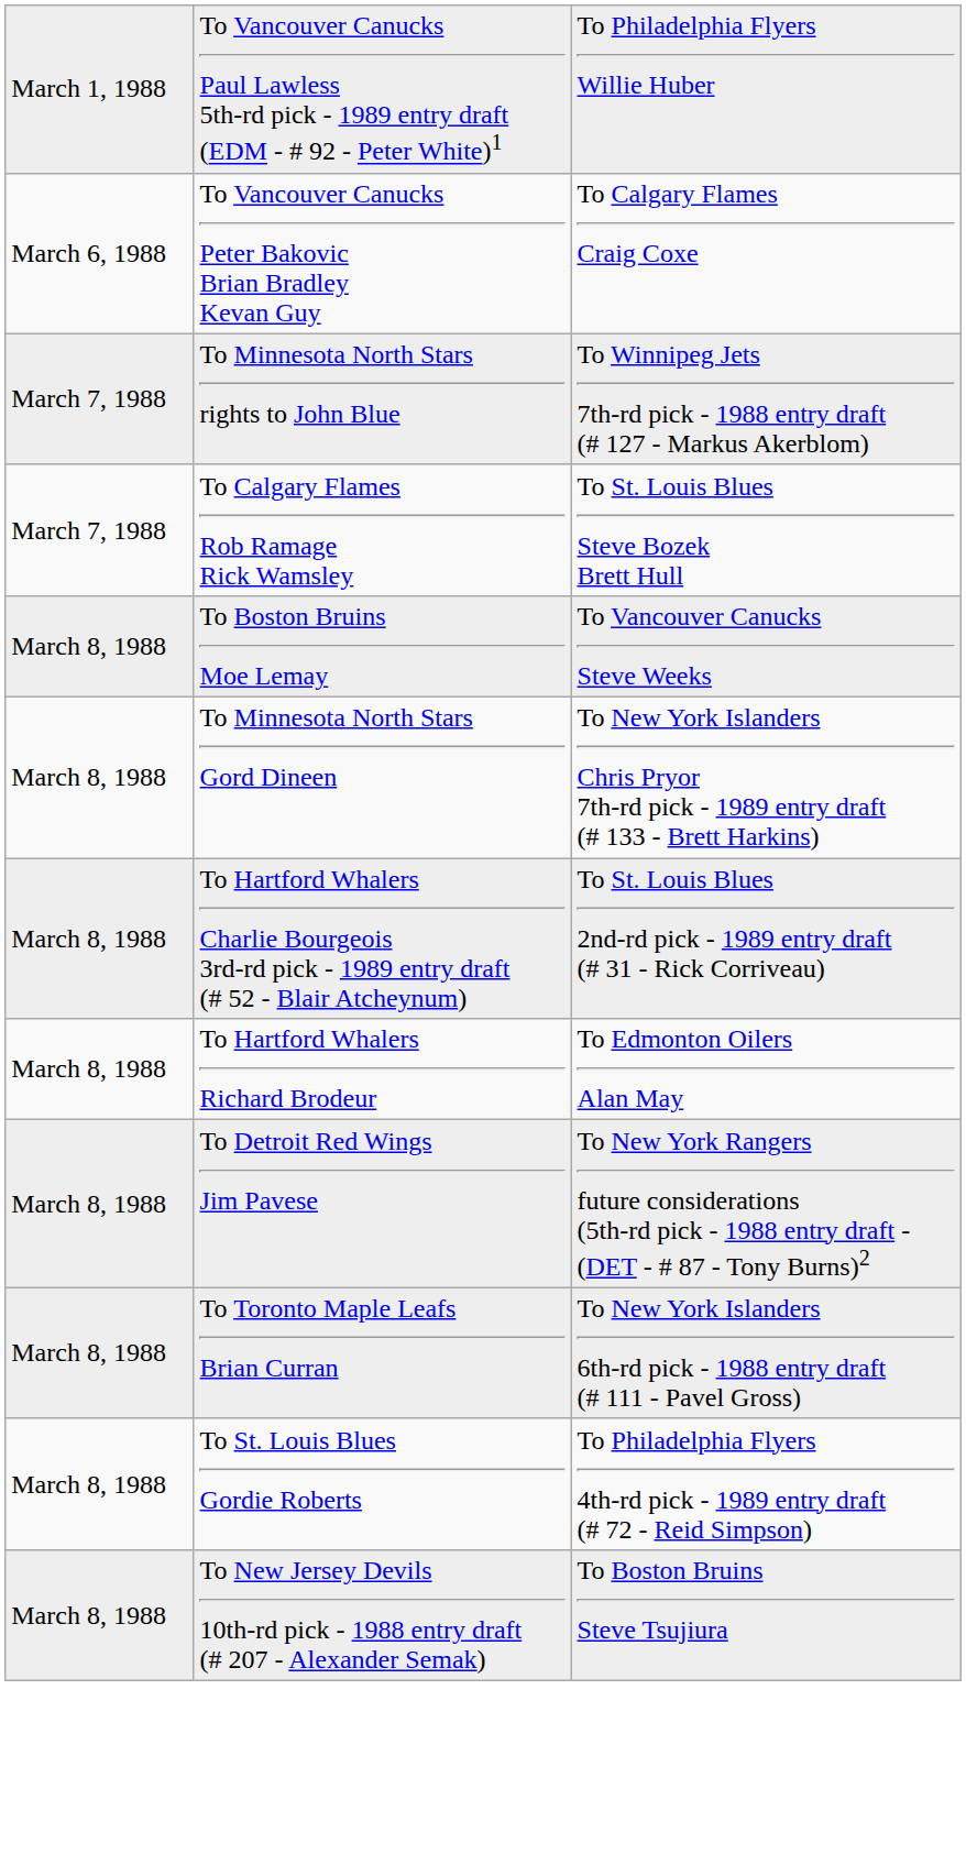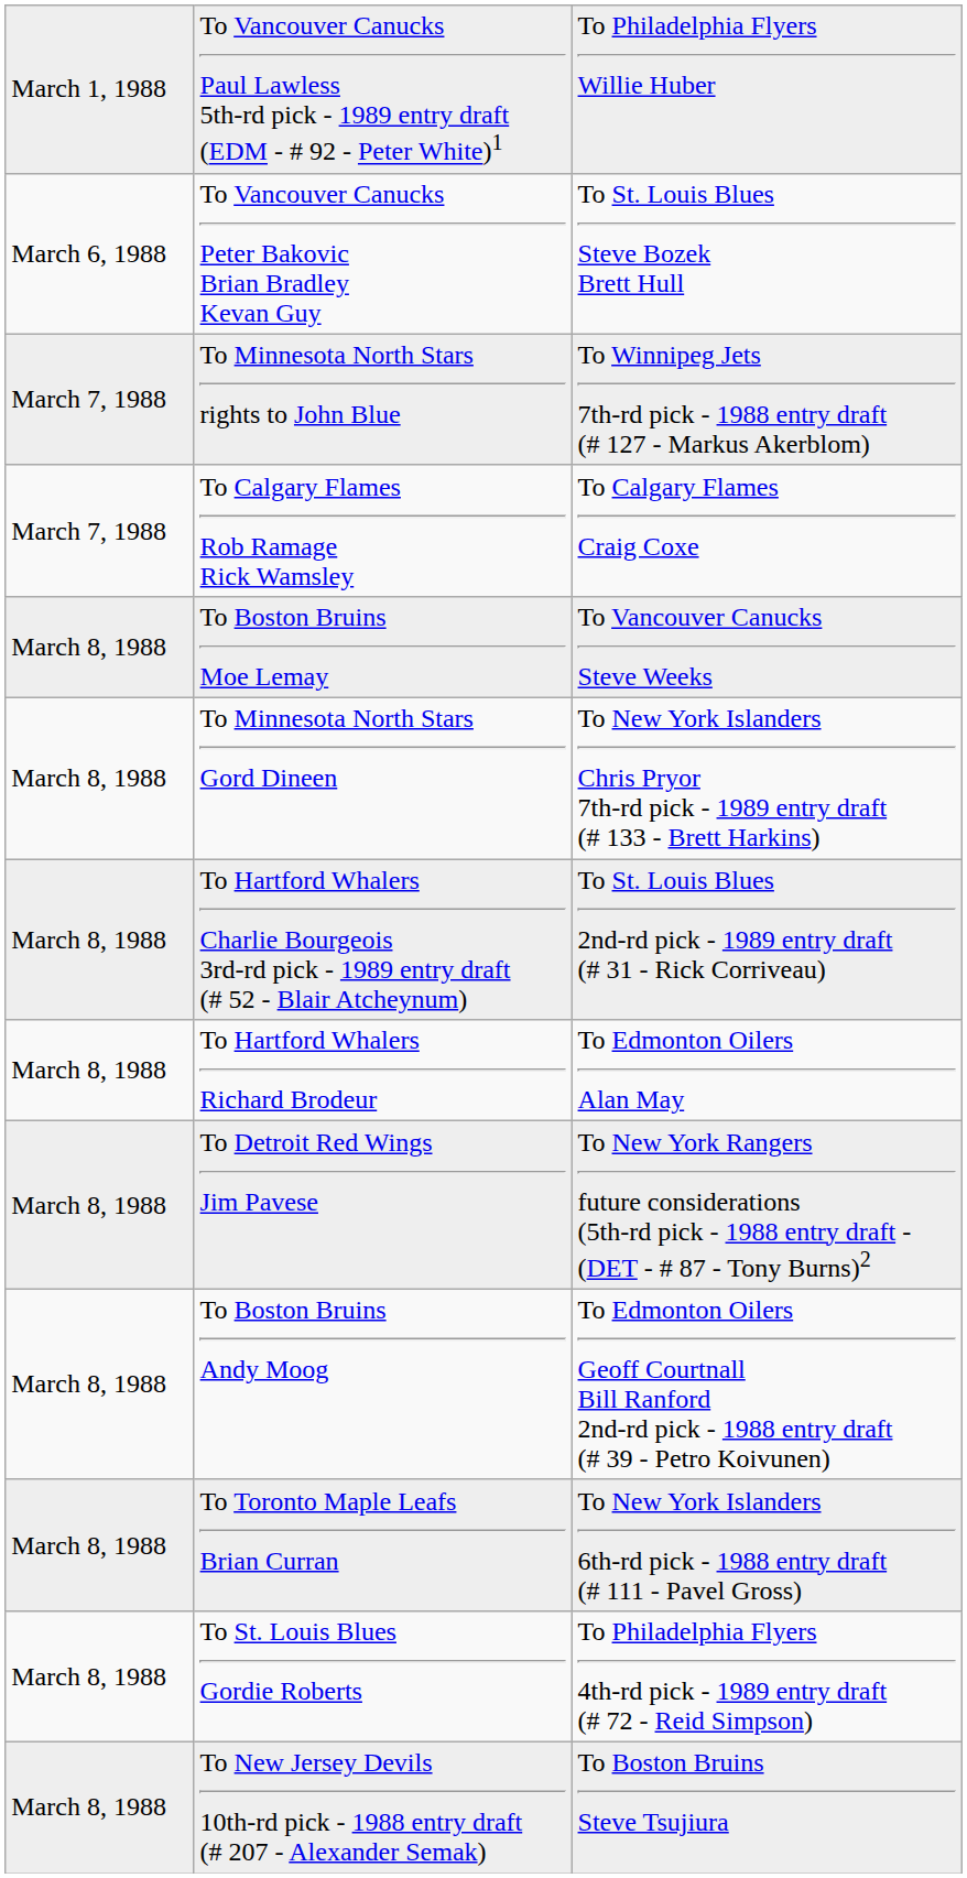To Vancouver Canucks Peter Bakovic Brian Bradley Kevan Guy | column 3: To Calgary Flames Craig Coxe -> To St. Louis Blues Steve Bozek Brett Hull
To Calgary Flames Rob Ramage Rick Wamsley | column 3: To St. Louis Blues Steve Bozek Brett Hull -> To Calgary Flames Craig Coxe
+ row: March 8, 1988 | To Boston Bruins Andy Moog | To Edmonton Oilers Geoff Courtnall Bill Ranford 2nd-rd pick - 1988 entry draft (# 39 - Petro Koivunen)
